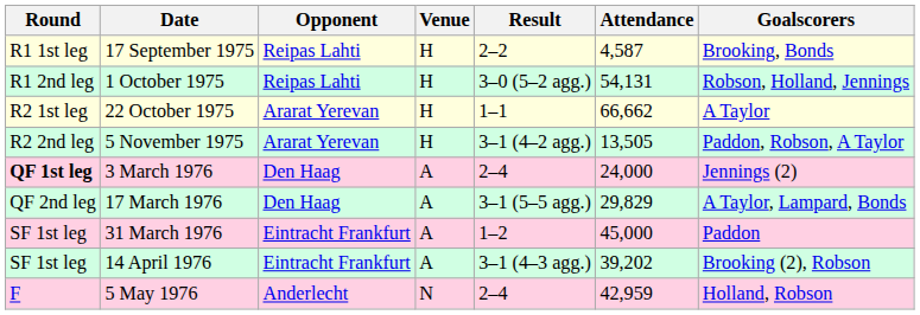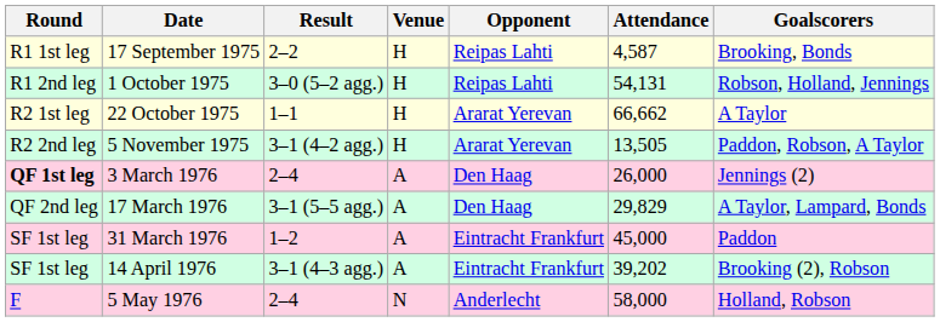columns swapped: Opponent <-> Result
3 March 1976 | Attendance: 24,000 -> 26,000
5 May 1976 | Attendance: 42,959 -> 58,000
